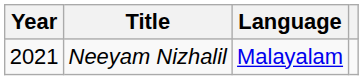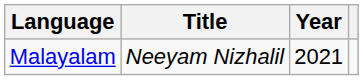columns swapped: Year <-> Language
